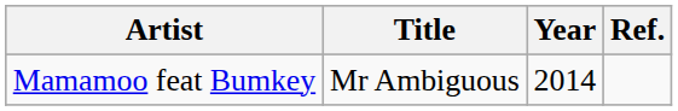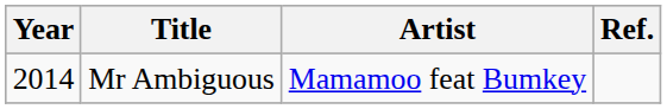columns swapped: Year <-> Artist
